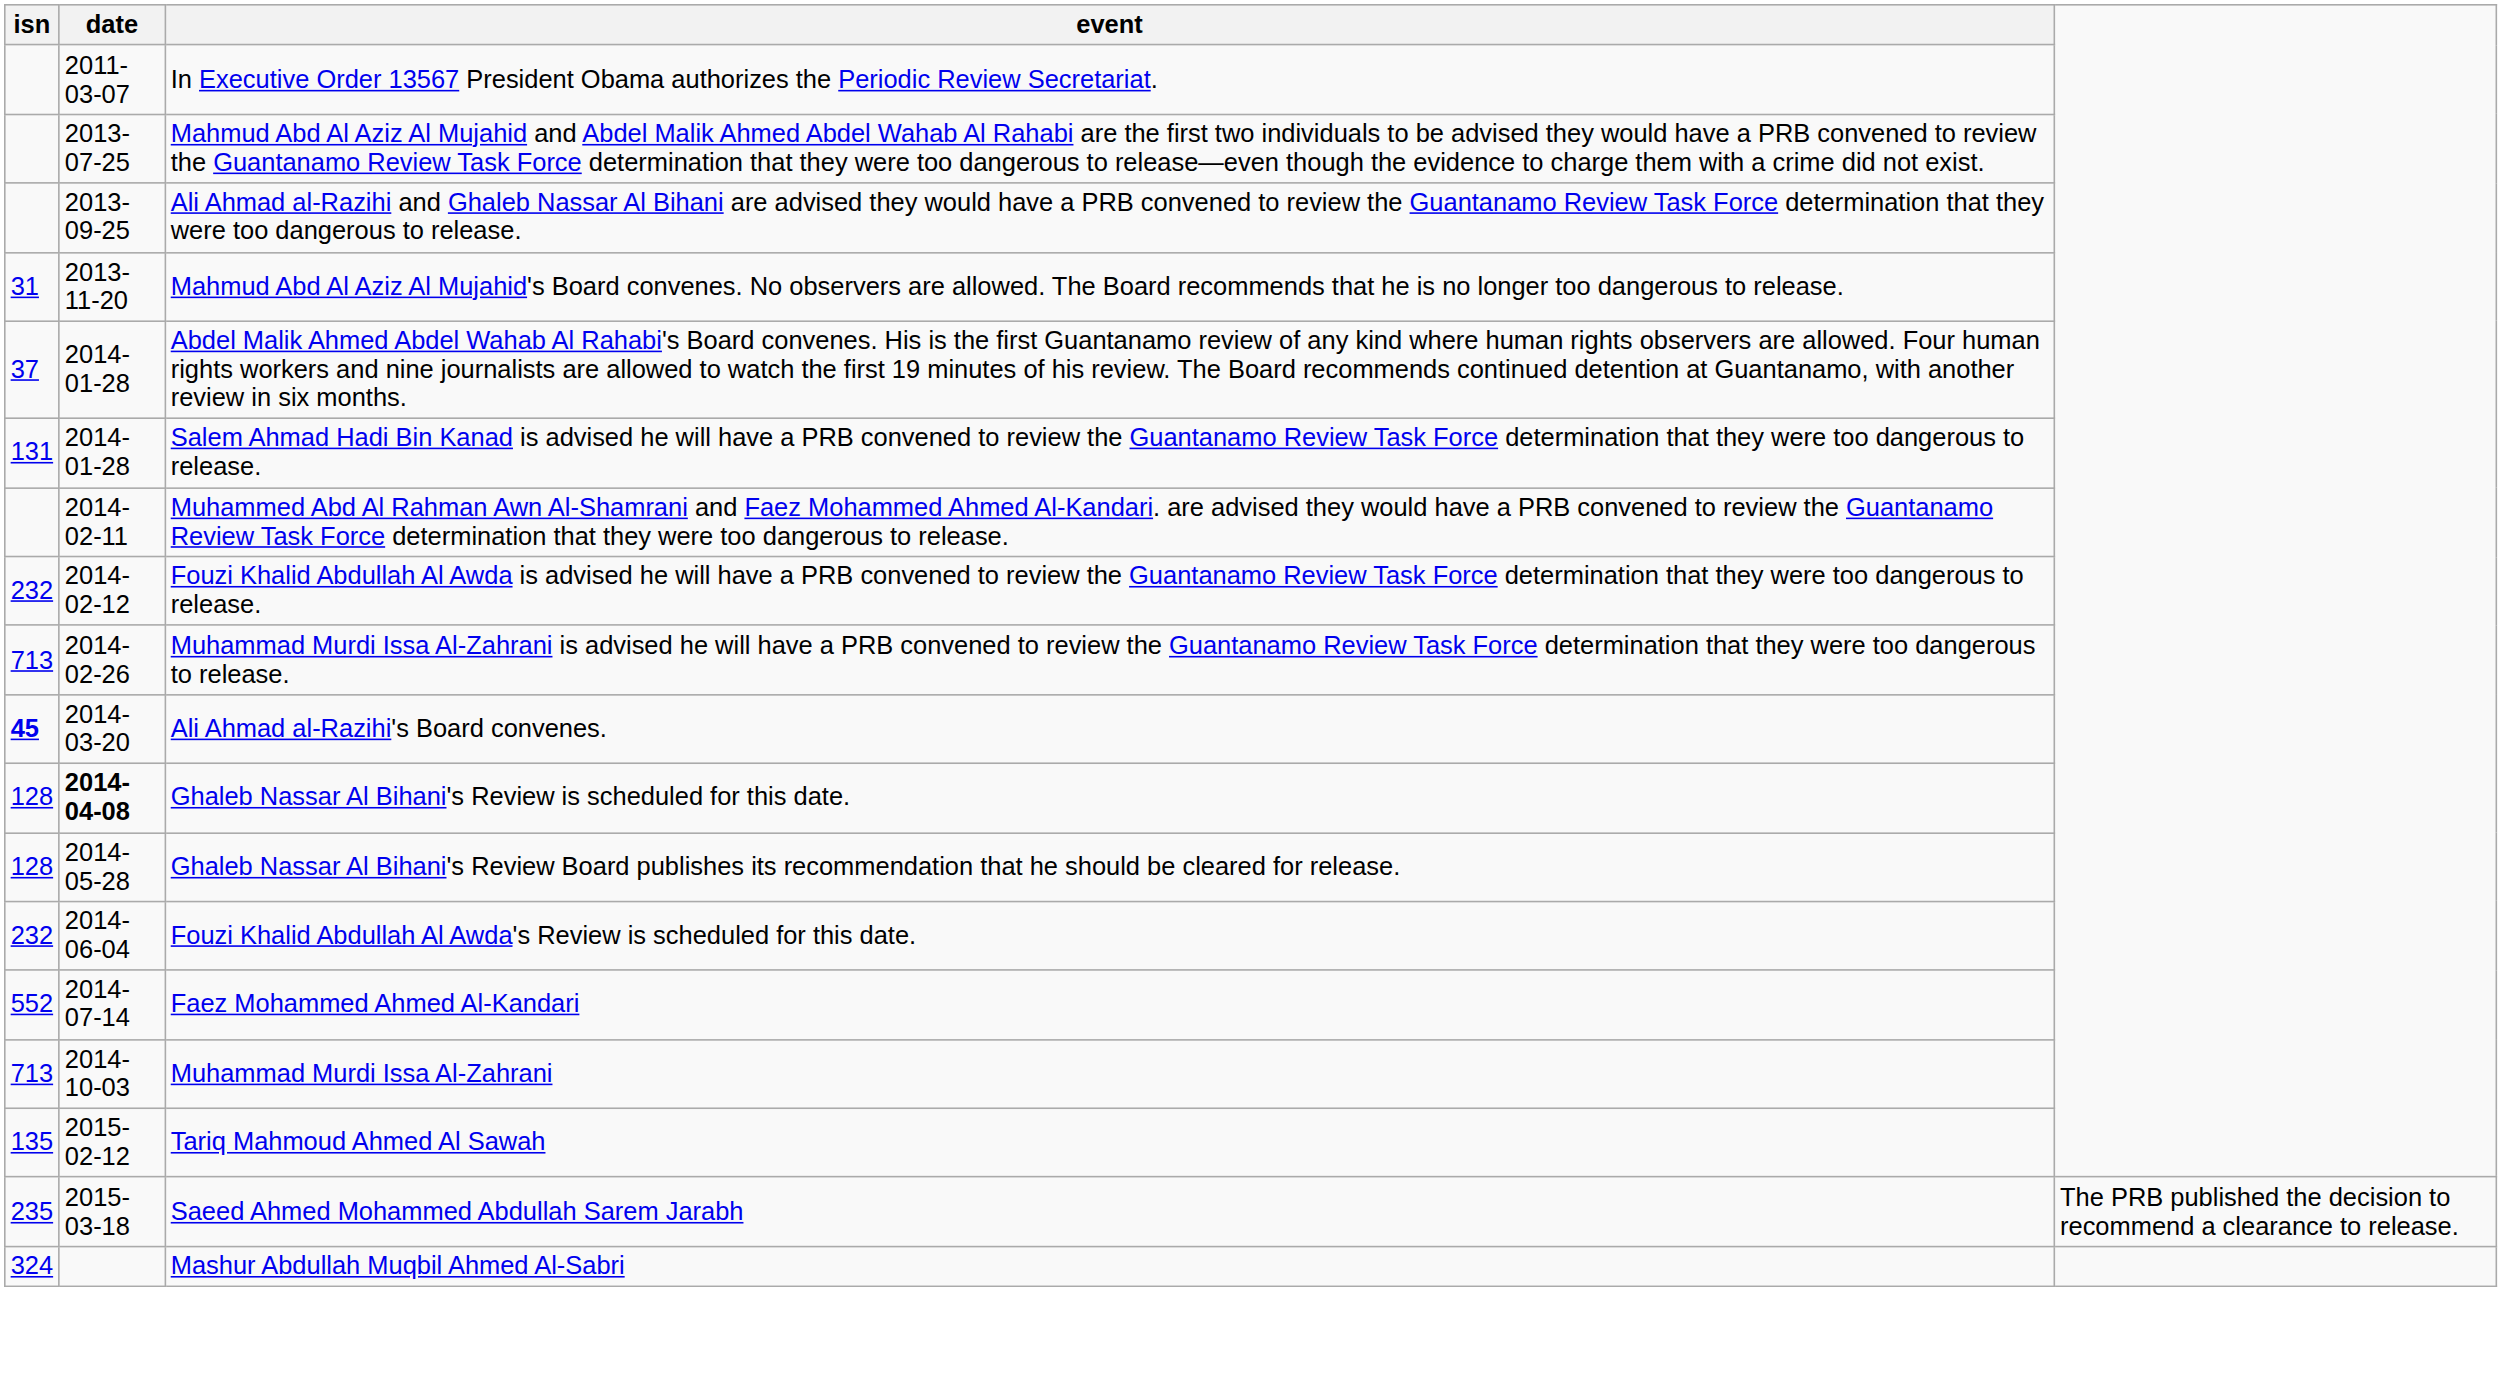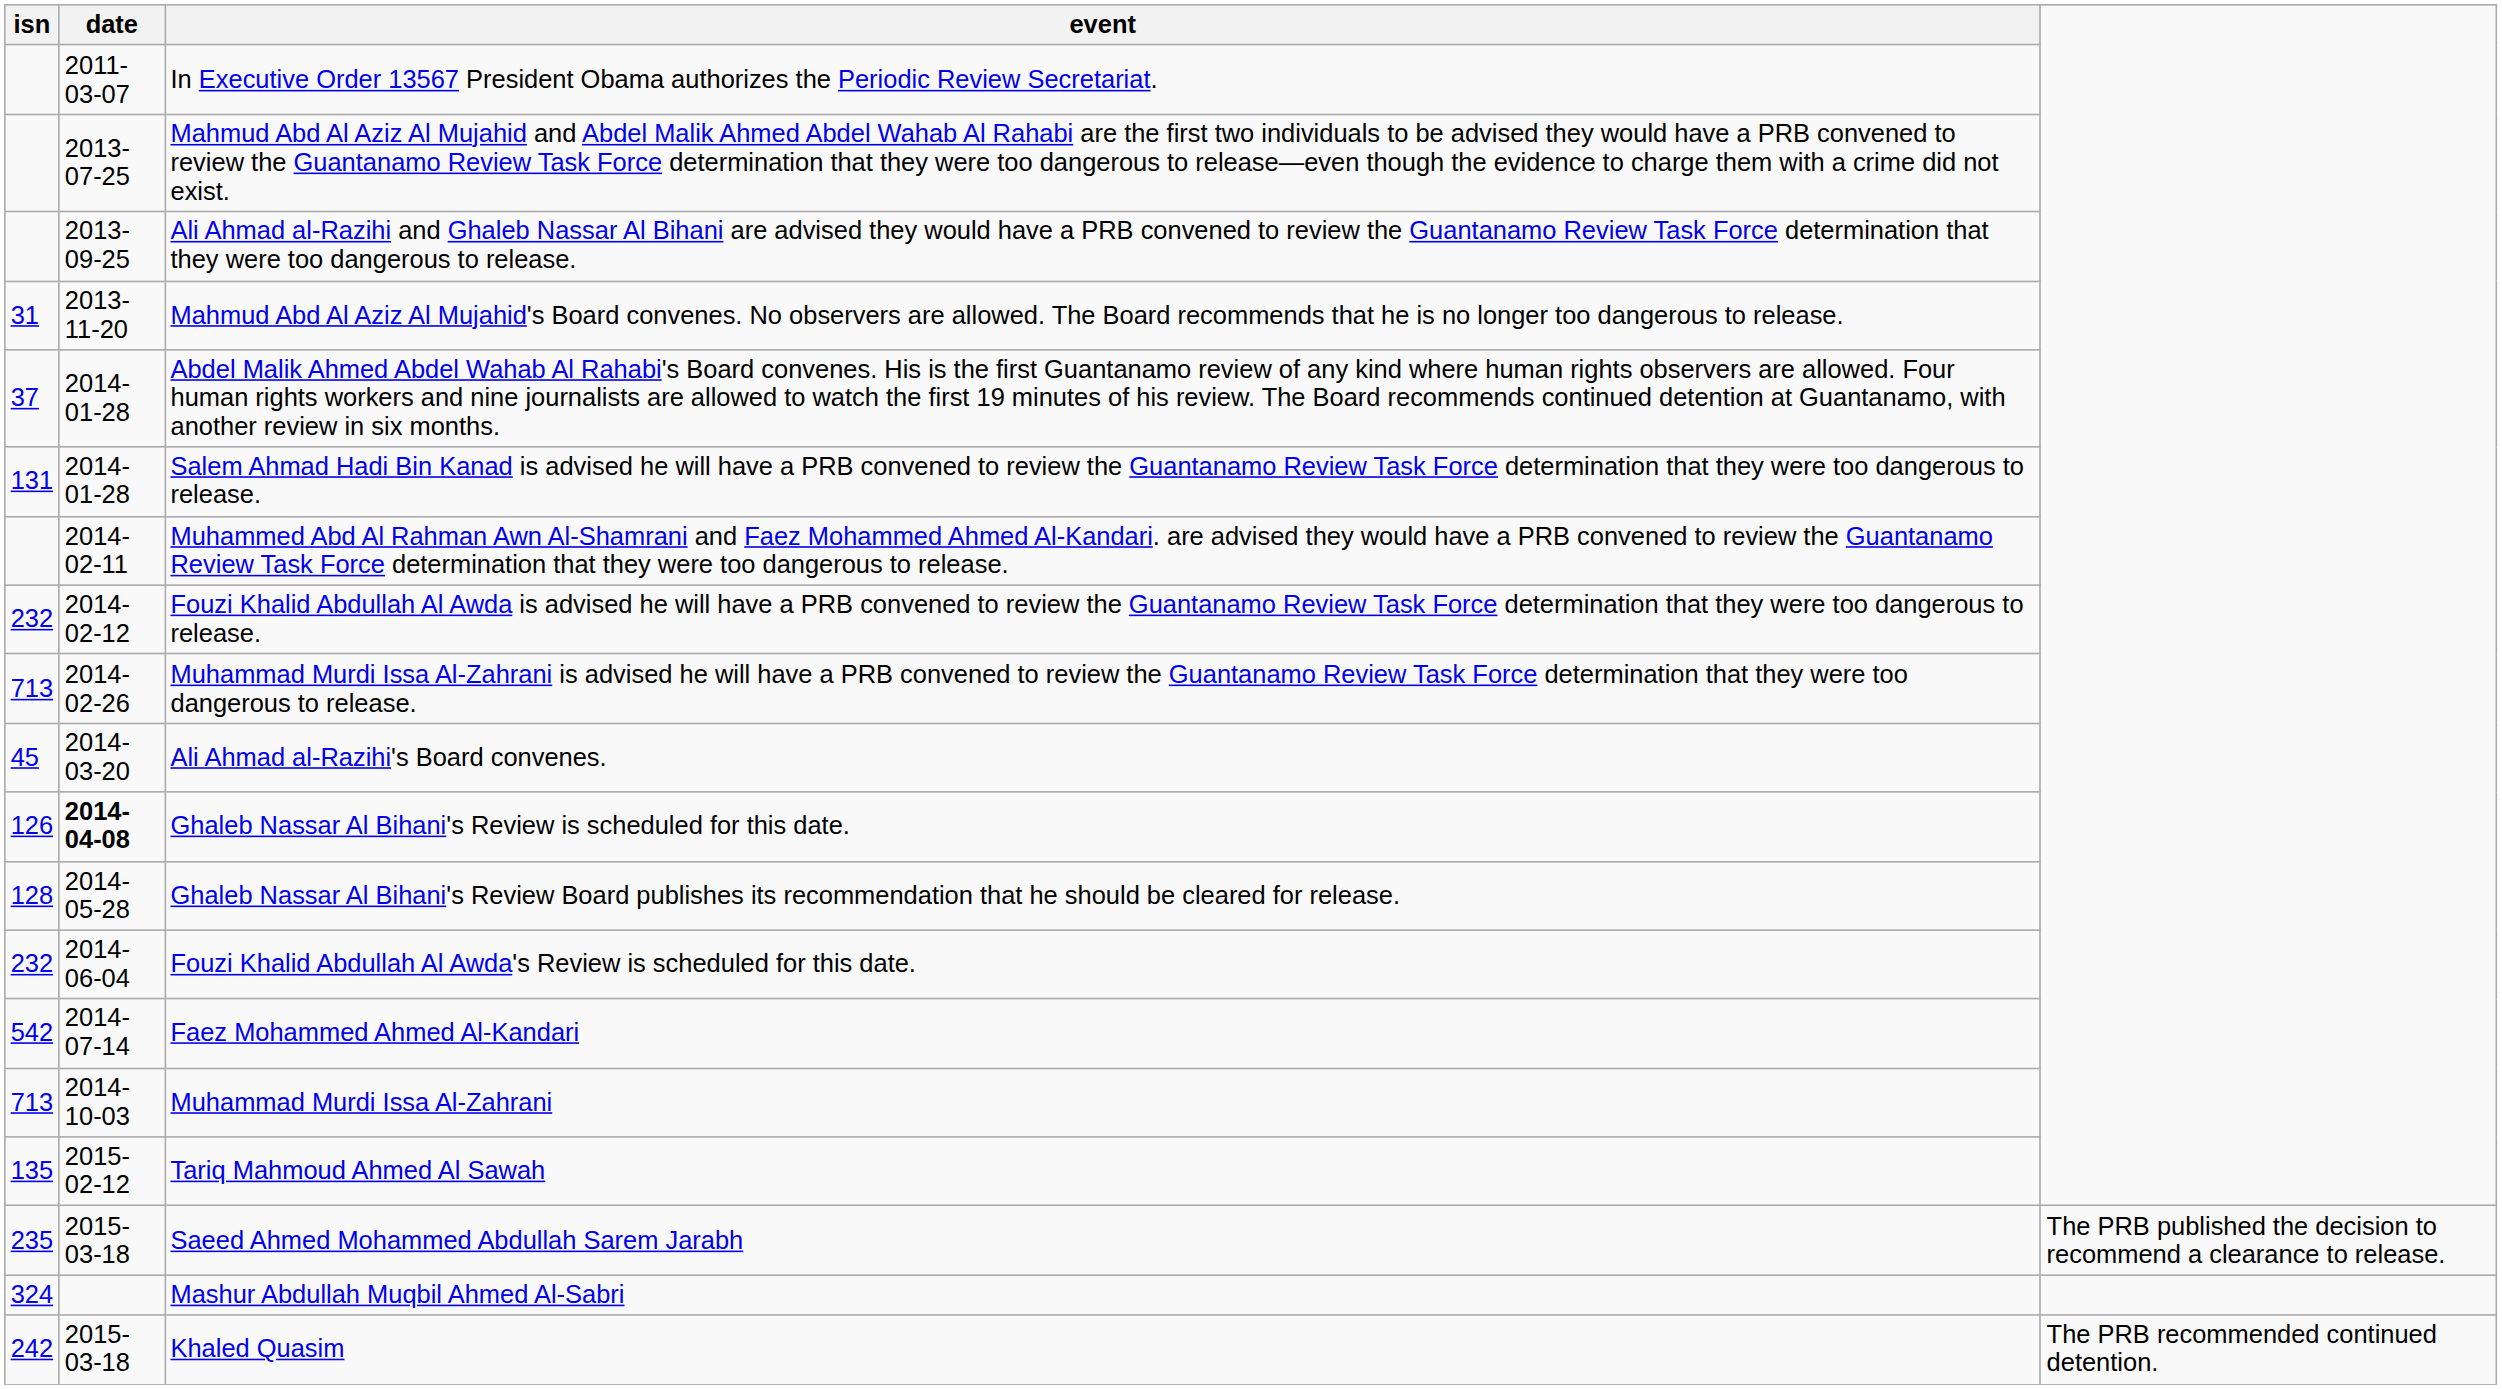Ali Ahmad al-Razihi's Board convenes. | isn: bold -> normal
Ghaleb Nassar Al Bihani's Review is scheduled for this date. | isn: 128 -> 126
Faez Mohammed Ahmed Al-Kandari | isn: 552 -> 542
+ row: 242 | 2015-03-18 | Khaled Quasim | The PRB recommended continued detention.
